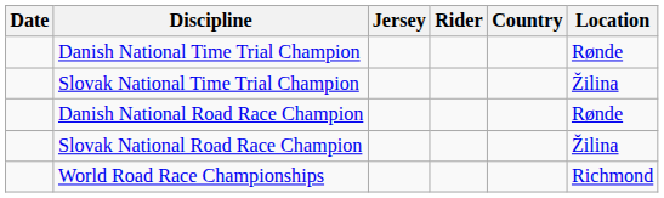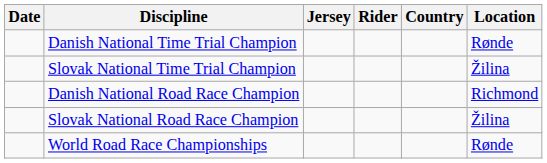Danish National Road Race Champion | Location: Rønde -> Richmond
World Road Race Championships | Location: Richmond -> Rønde
